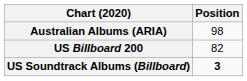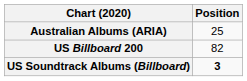Australian Albums (ARIA) | Position: 98 -> 25
